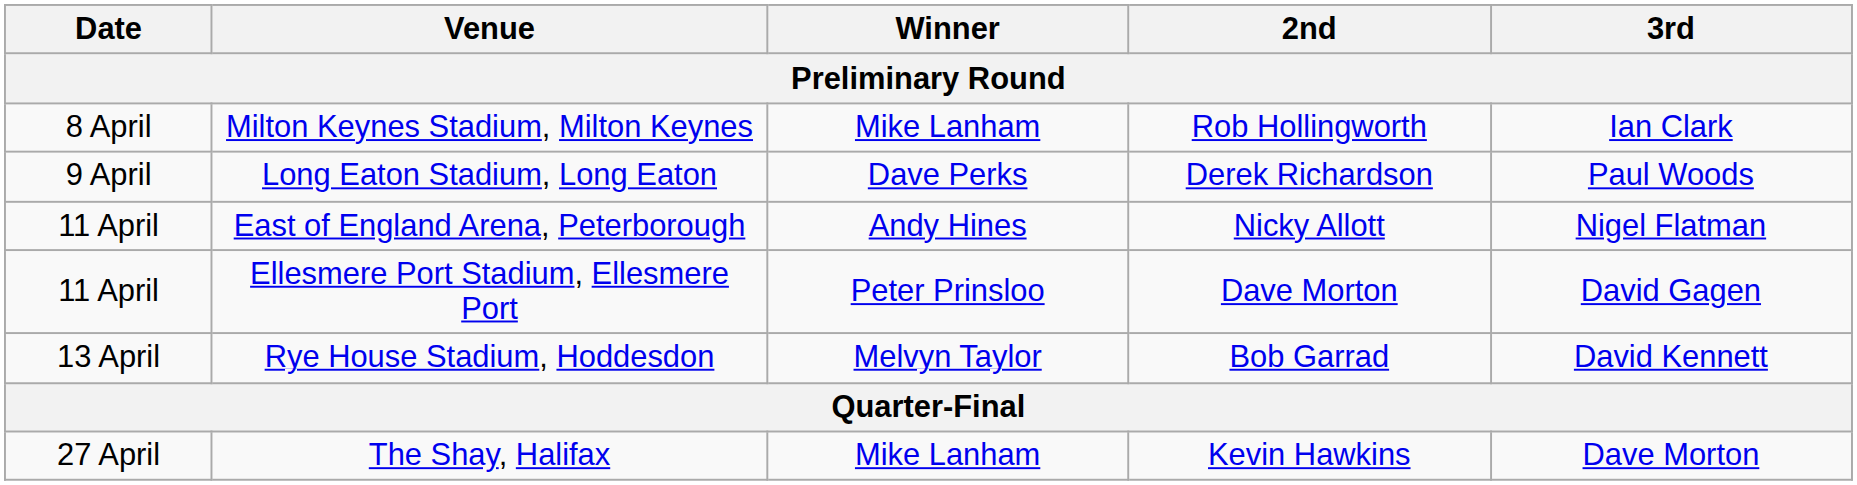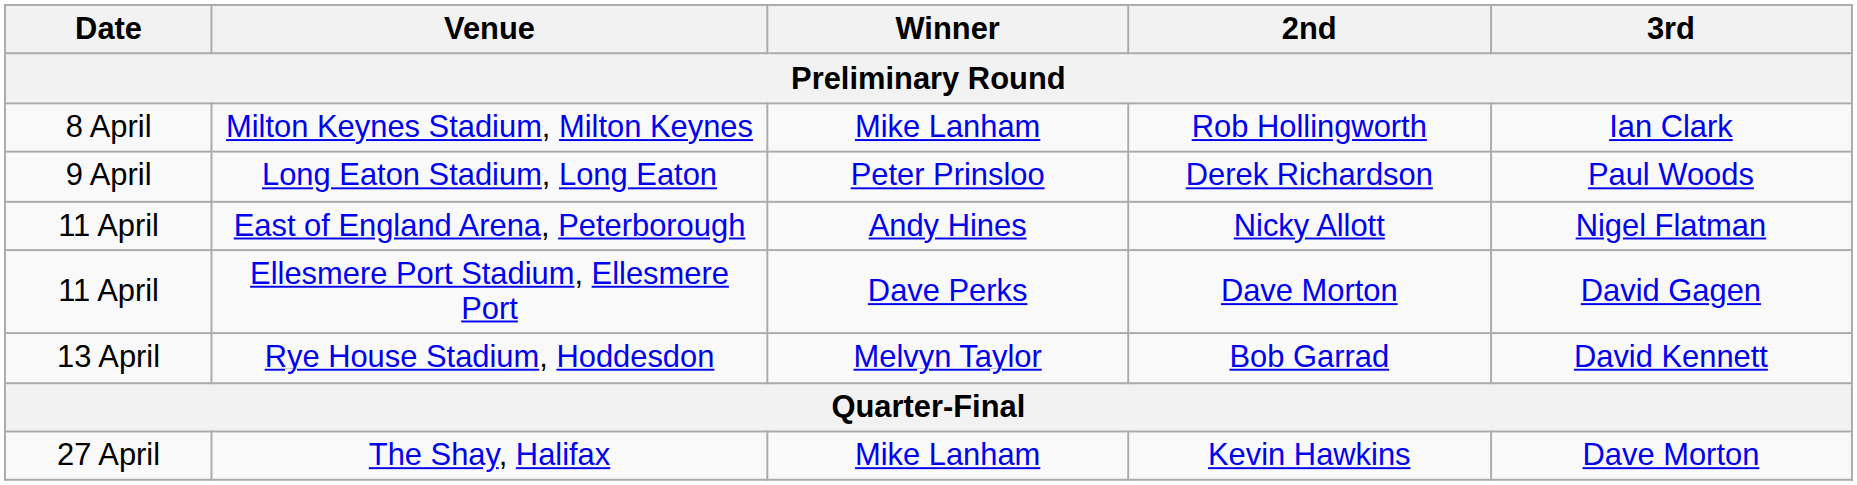Long Eaton Stadium, Long Eaton | Winner: Dave Perks -> Peter Prinsloo
Ellesmere Port Stadium, Ellesmere Port | Winner: Peter Prinsloo -> Dave Perks
